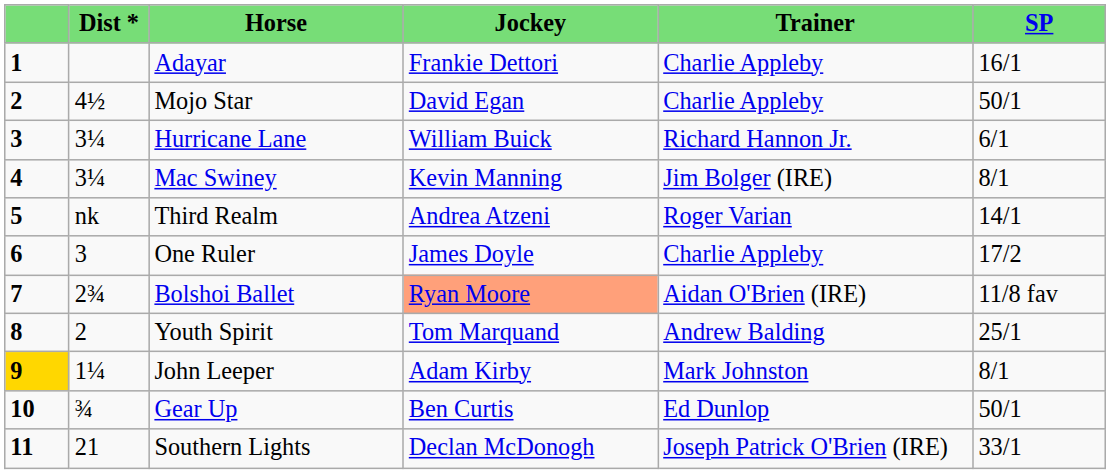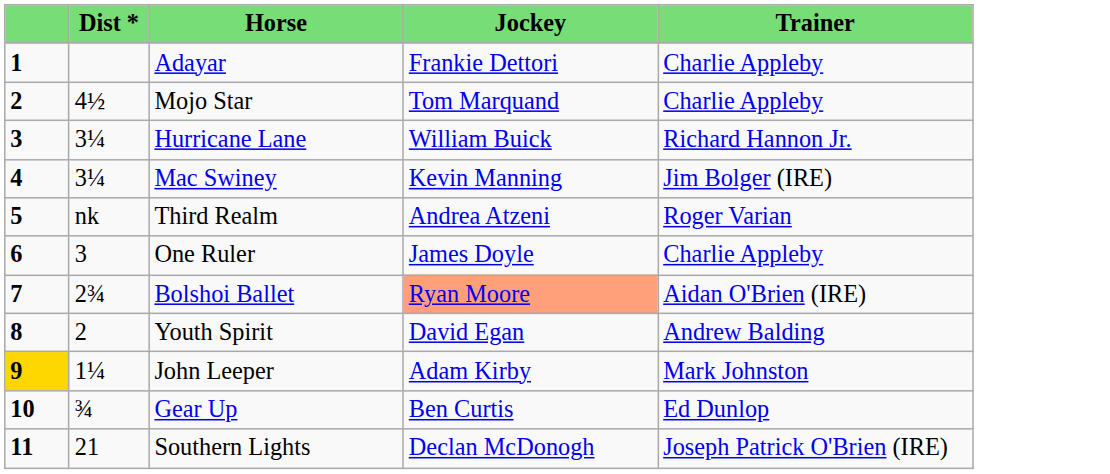- column: SP | 16/1 | 50/1 | 6/1 | 8/1 | 14/1 | 17/2 | 11/8 fav | 25/1 | 8/1 | 50/1 | 33/1
Mojo Star | Jockey: David Egan -> Tom Marquand
Youth Spirit | Jockey: Tom Marquand -> David Egan
